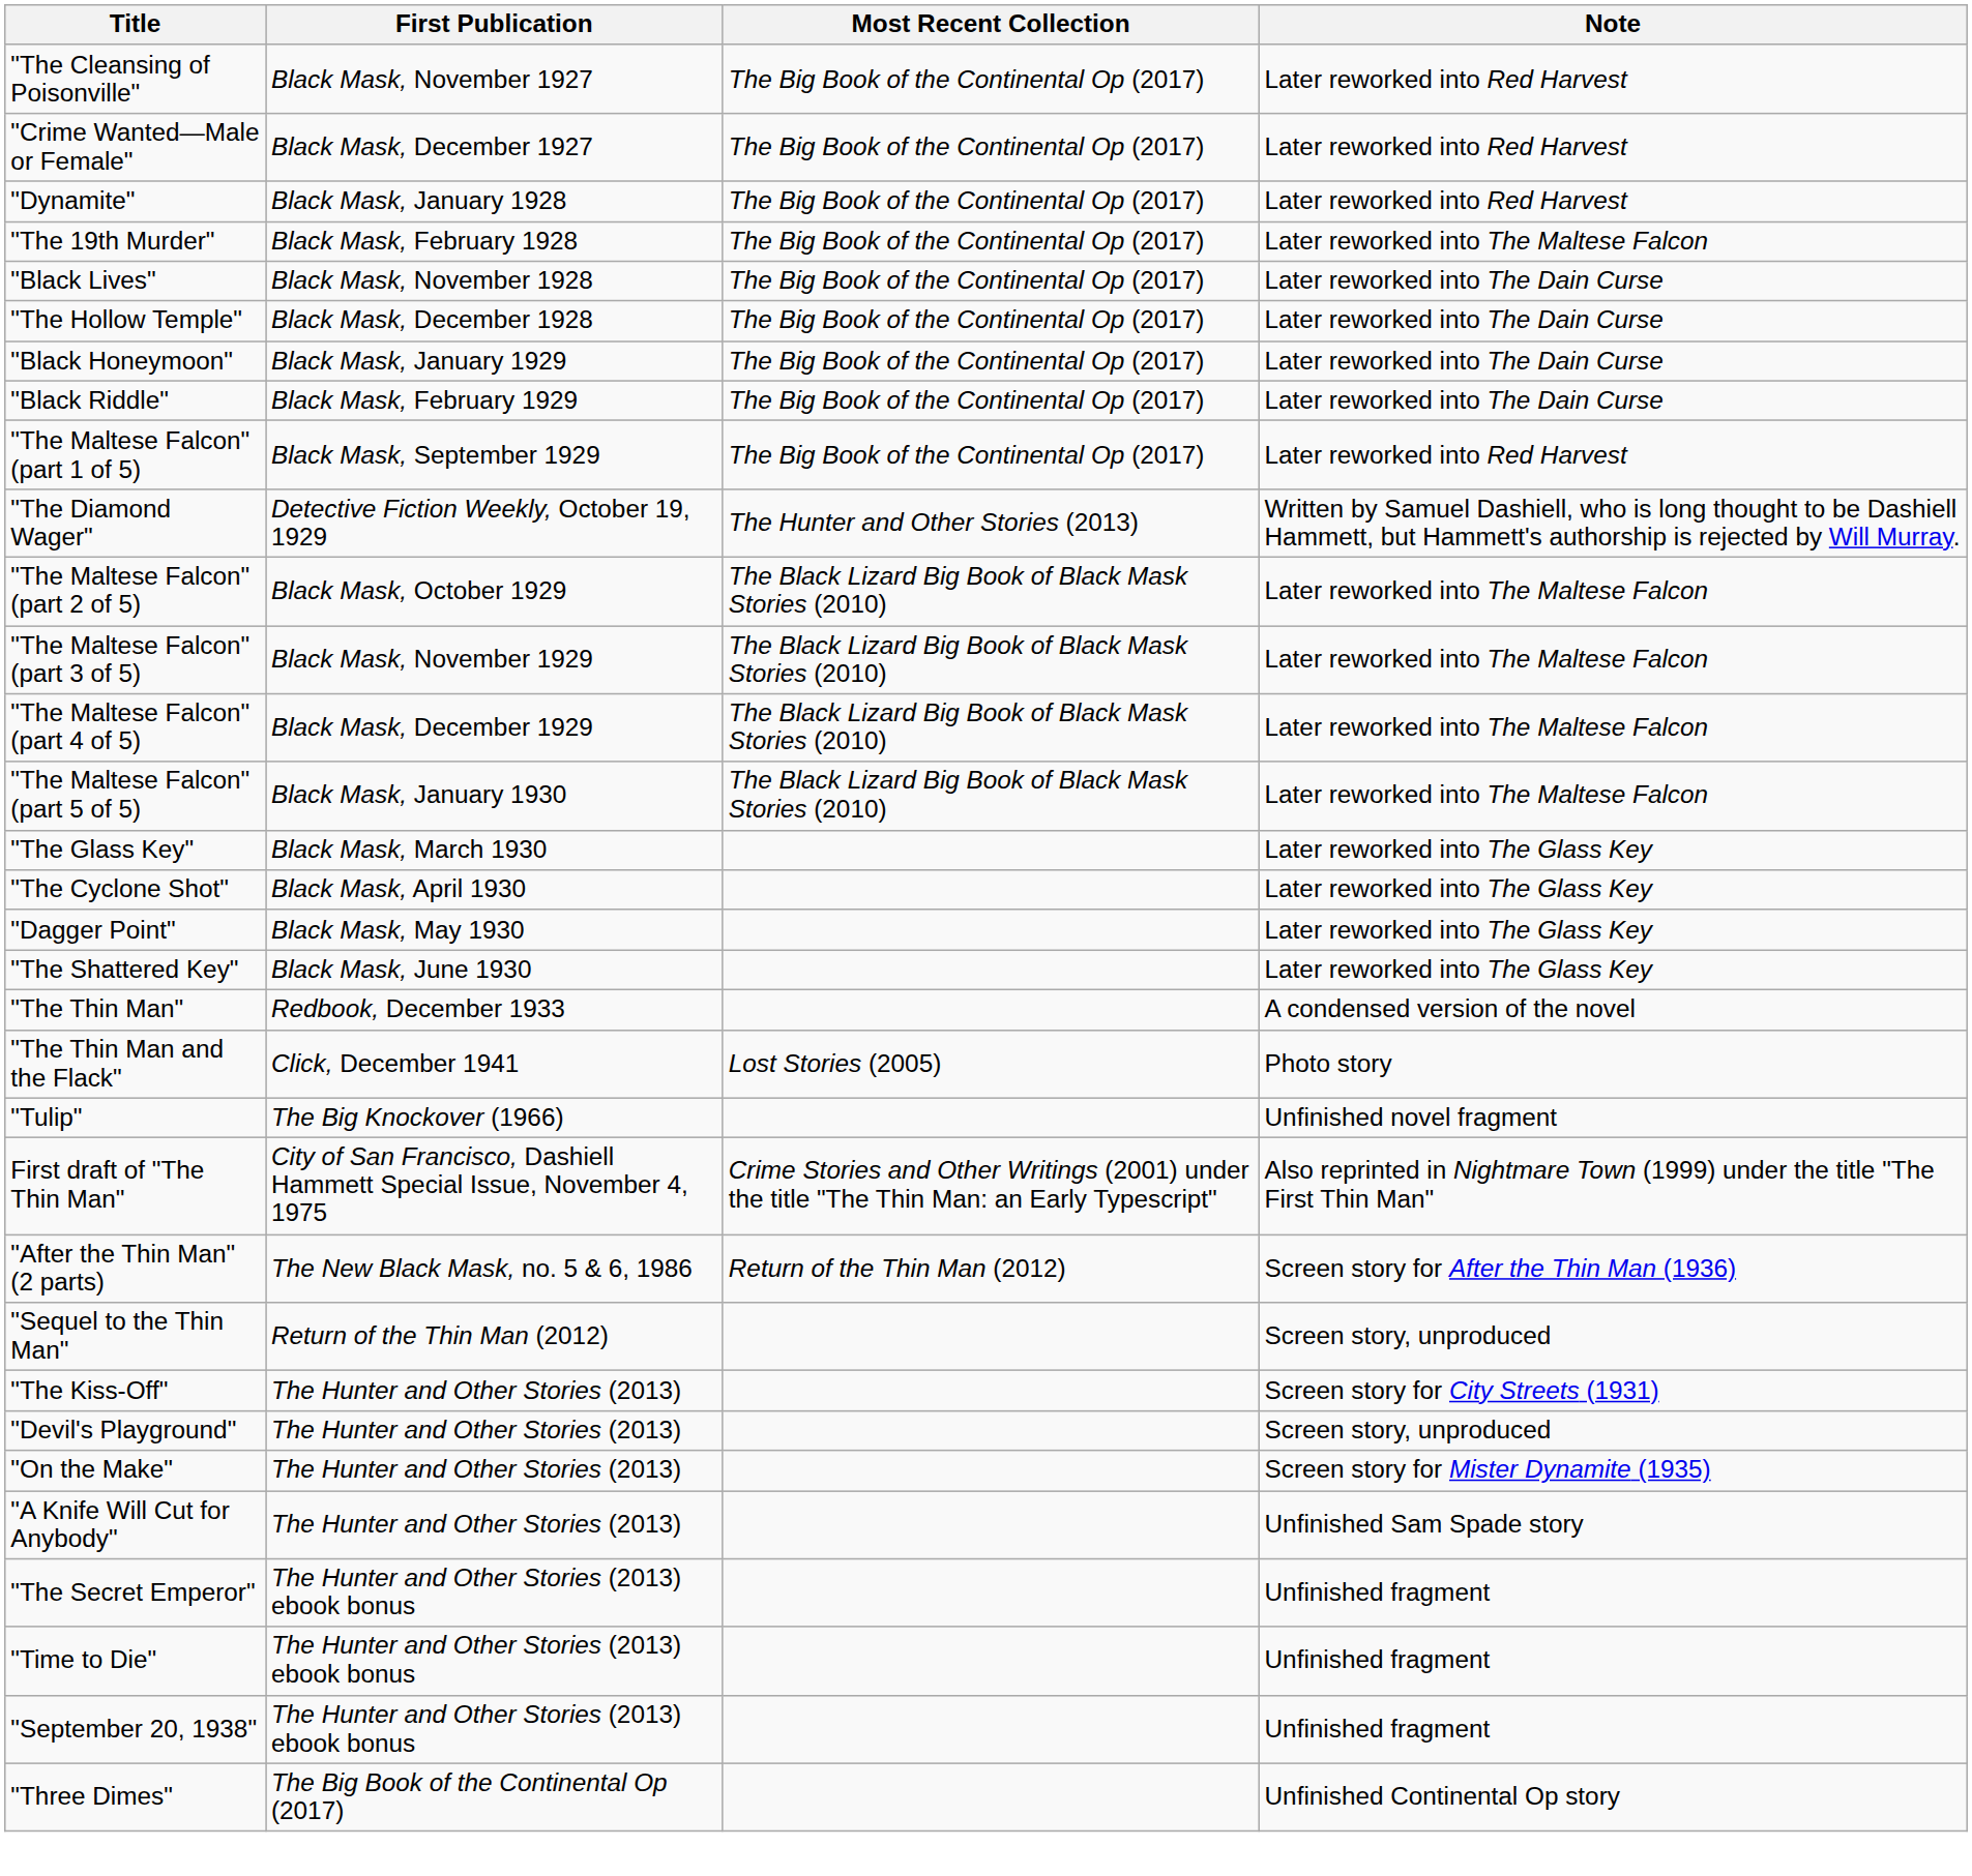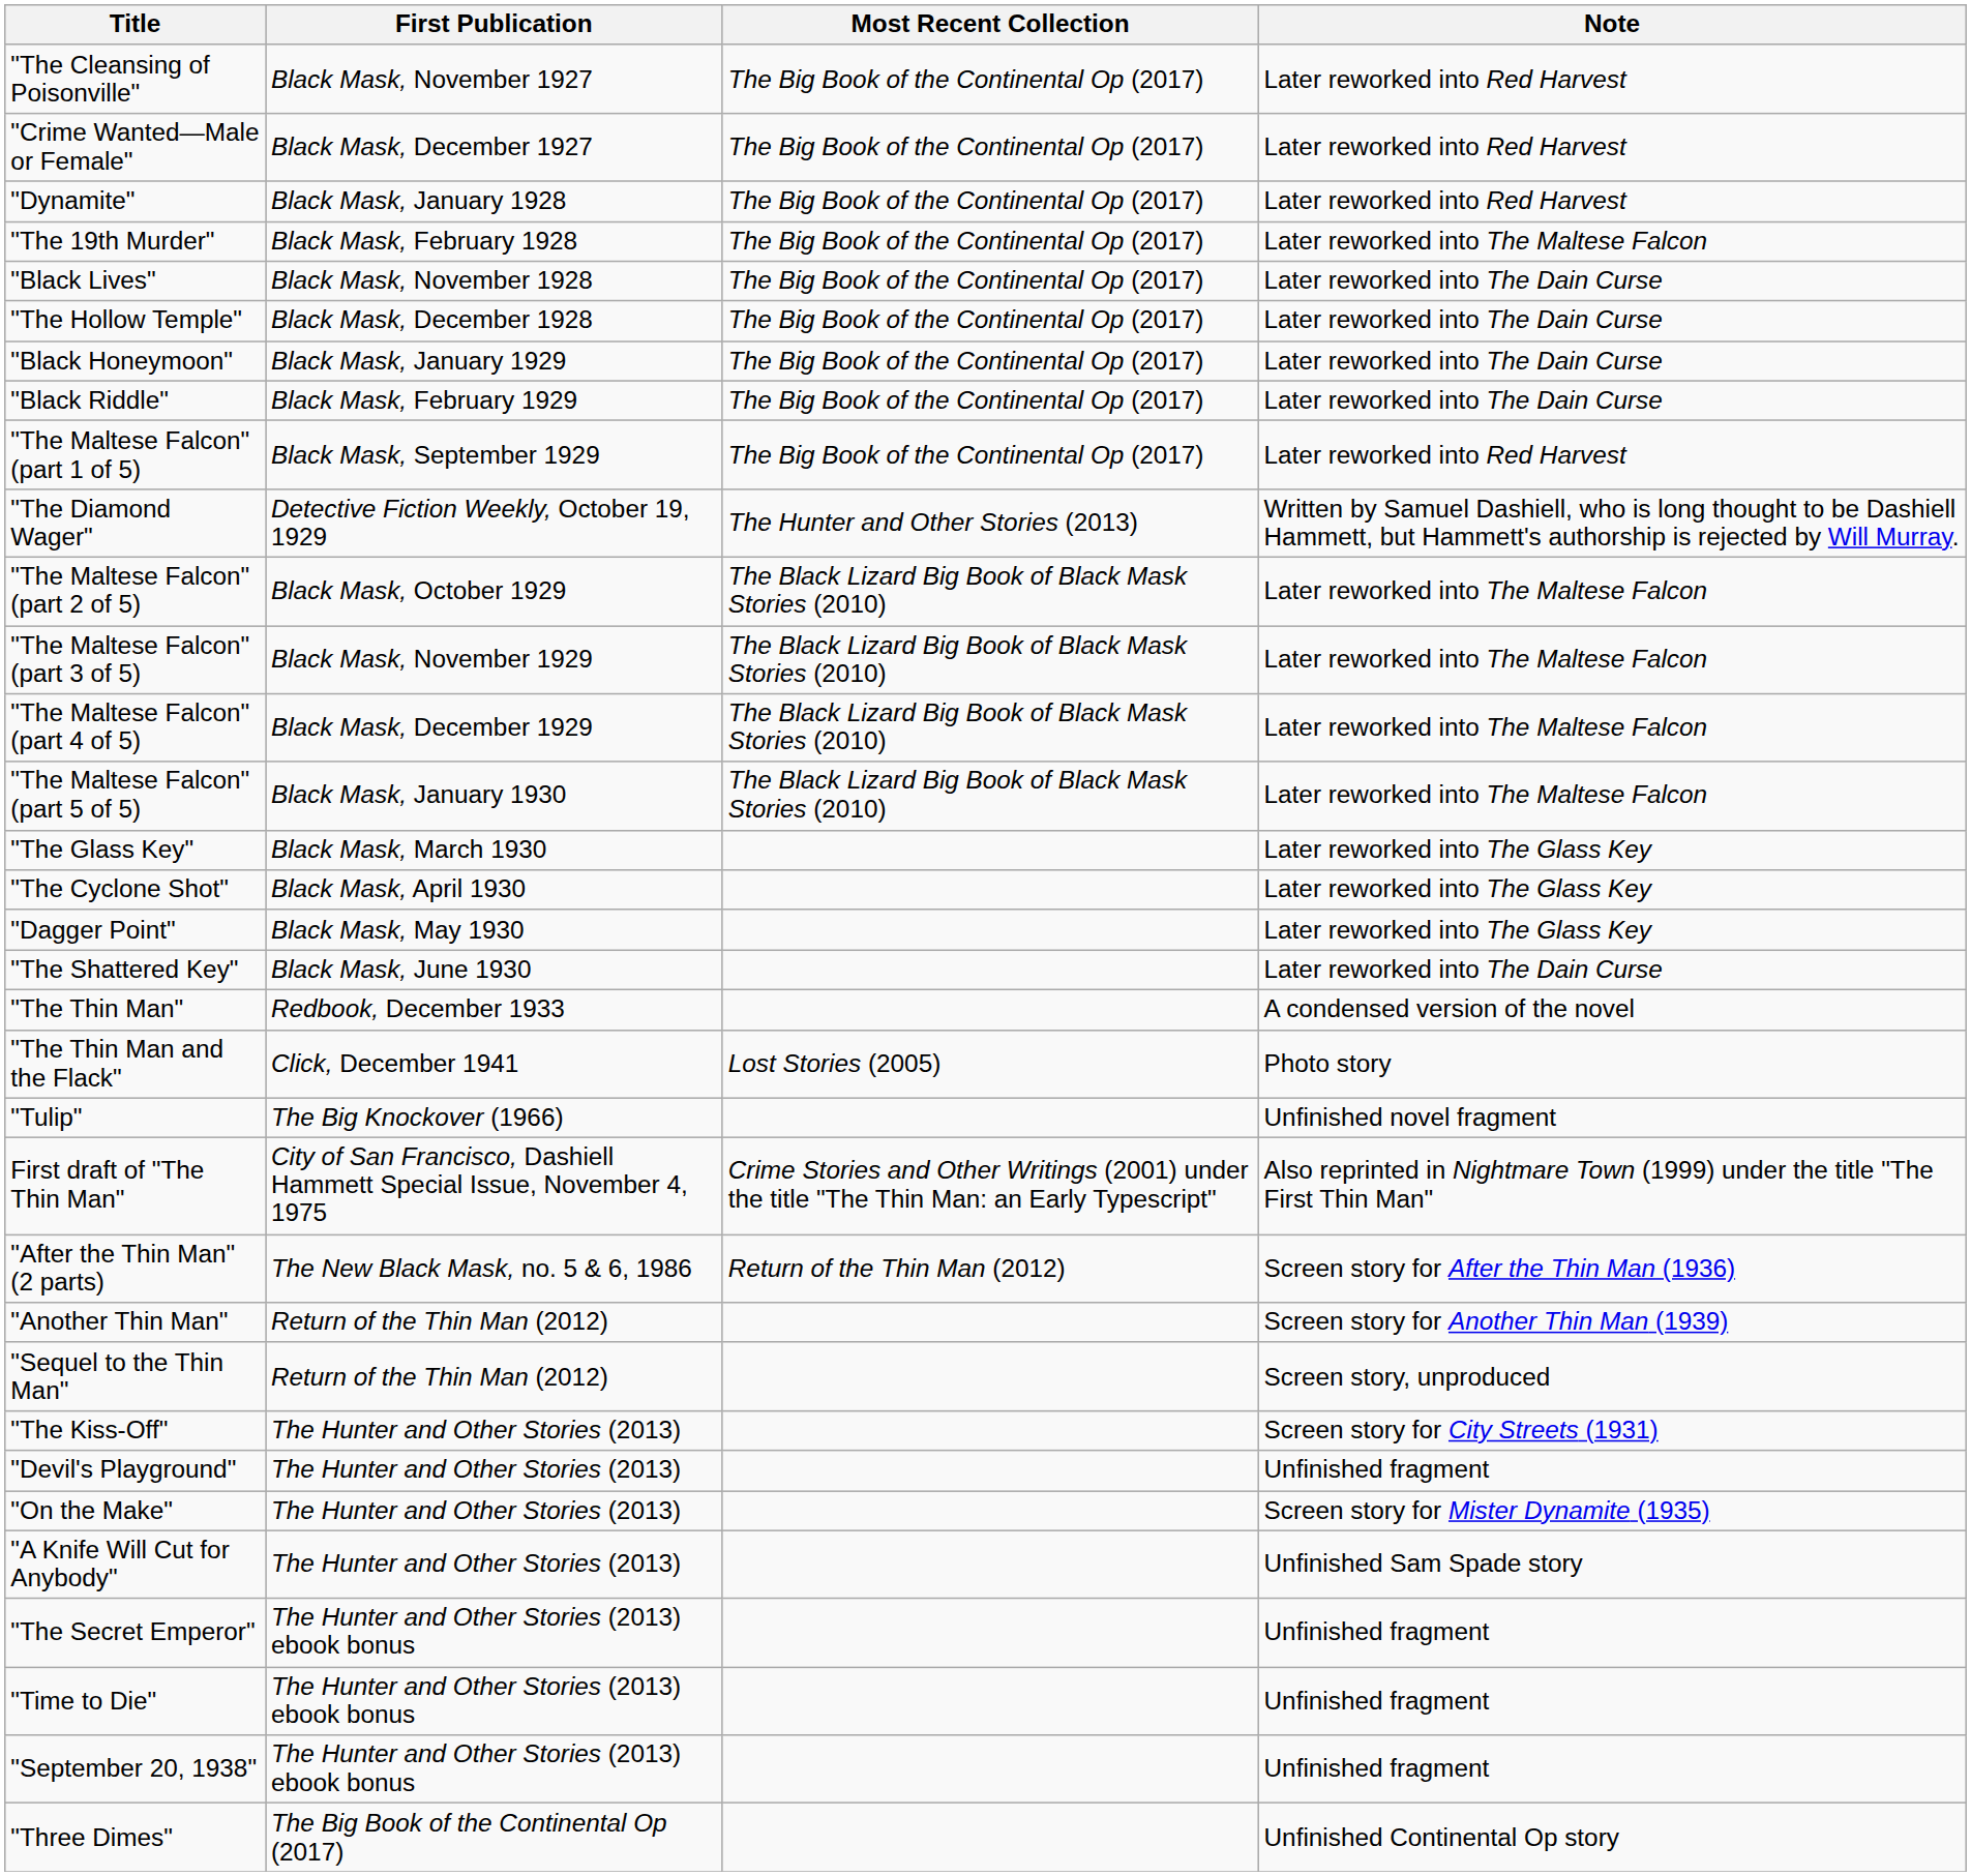"The Shattered Key" | Note: Later reworked into The Glass Key -> Later reworked into The Dain Curse
+ row: "Another Thin Man" | Return of the Thin Man (2012) | Screen story for Another Thin Man (1939)
"Devil's Playground" | Note: Screen story, unproduced -> Unfinished fragment
